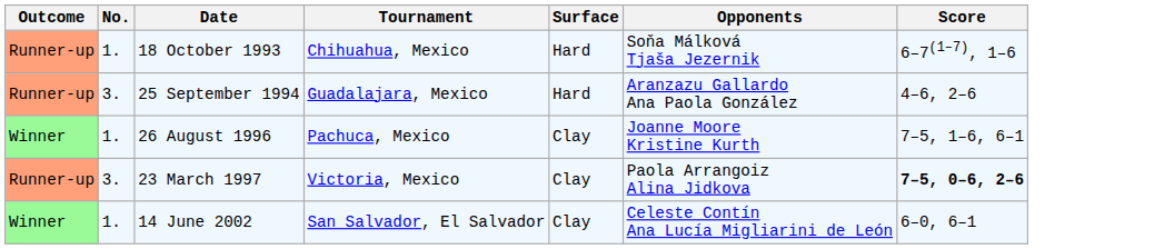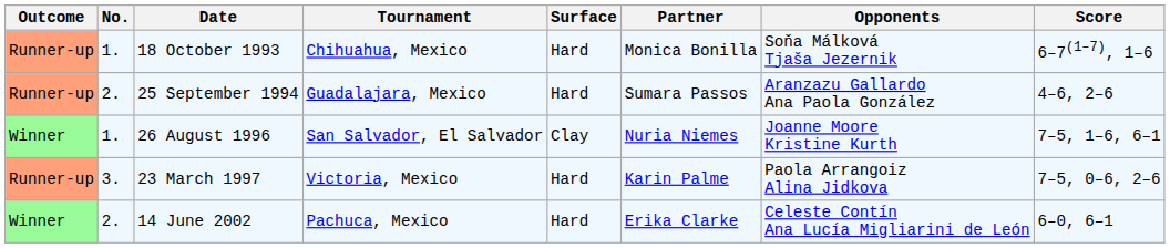+ column: Partner | Monica Bonilla | Sumara Passos | Nuria Niemes | Karin Palme | Erika Clarke
25 September 1994 | No.: 3. -> 2.
26 August 1996 | Tournament: Pachuca, Mexico -> San Salvador, El Salvador
23 March 1997 | Surface: Clay -> Hard
23 March 1997 | Score: bold -> normal
14 June 2002 | No.: 1. -> 2.
14 June 2002 | Tournament: San Salvador, El Salvador -> Pachuca, Mexico
14 June 2002 | Surface: Clay -> Hard
